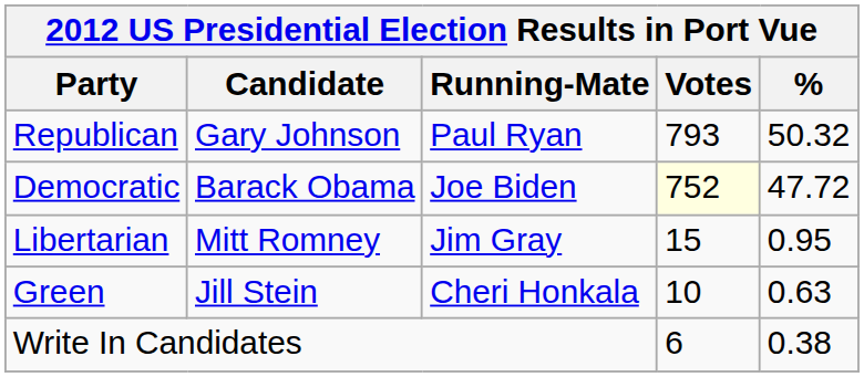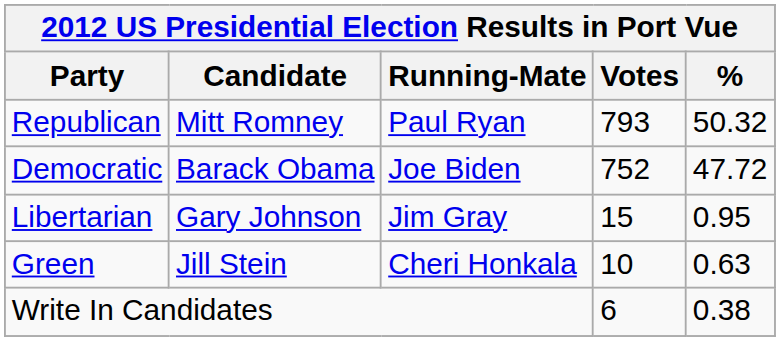Republican | Candidate: Gary Johnson -> Mitt Romney
Democratic | Votes: lightyellow background -> no background
Libertarian | Candidate: Mitt Romney -> Gary Johnson
